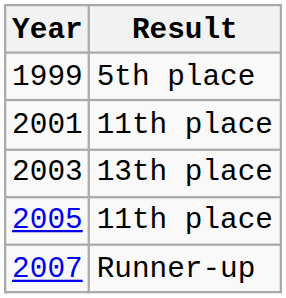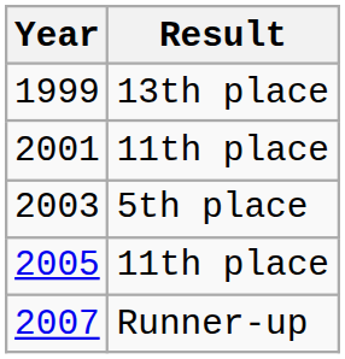1999 | Result: 5th place -> 13th place
2003 | Result: 13th place -> 5th place
